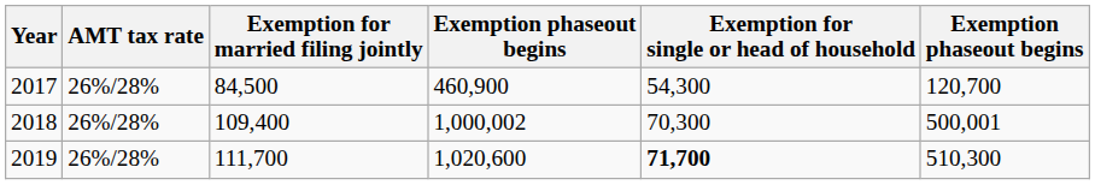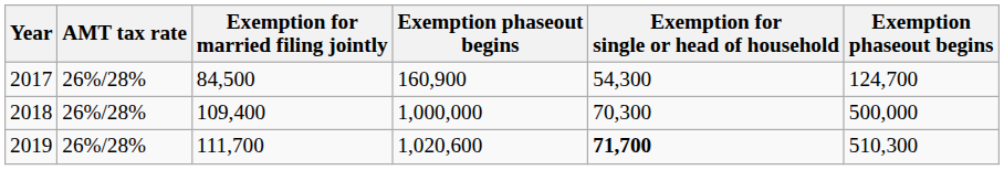2017 | column 4: 460,900 -> 160,900
2017 | column 6: 120,700 -> 124,700
2018 | column 4: 1,000,002 -> 1,000,000
2018 | column 6: 500,001 -> 500,000
